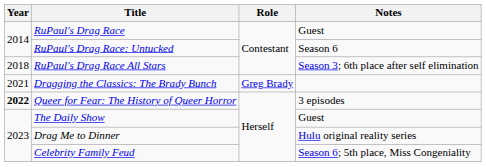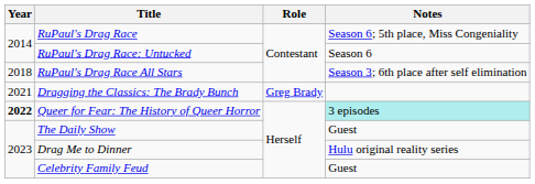RuPaul's Drag Race | Notes: Guest -> Season 6; 5th place, Miss Congeniality
Queer for Fear: The History of Queer Horror | Notes: no background -> paleturquoise background
Celebrity Family Feud | Notes: Season 6; 5th place, Miss Congeniality -> Guest
